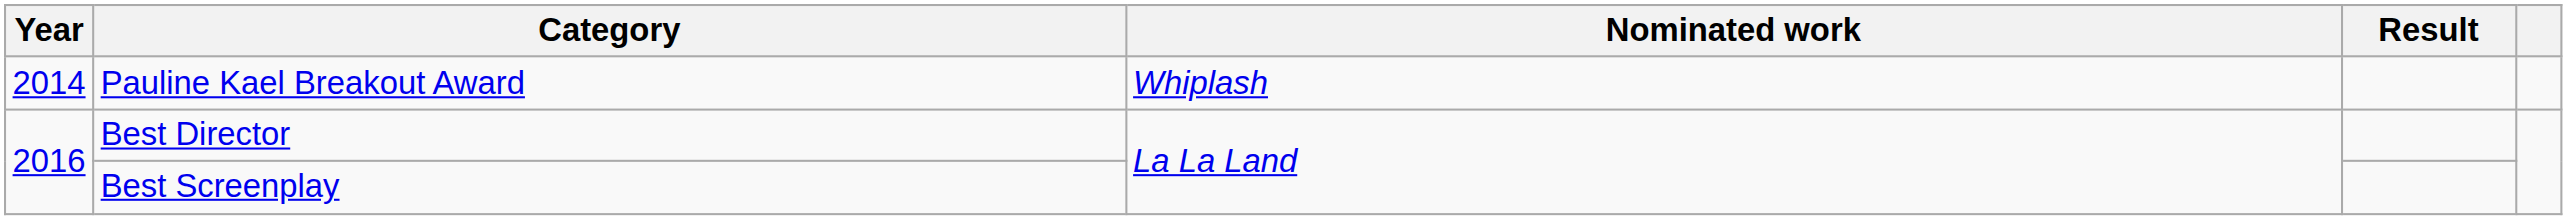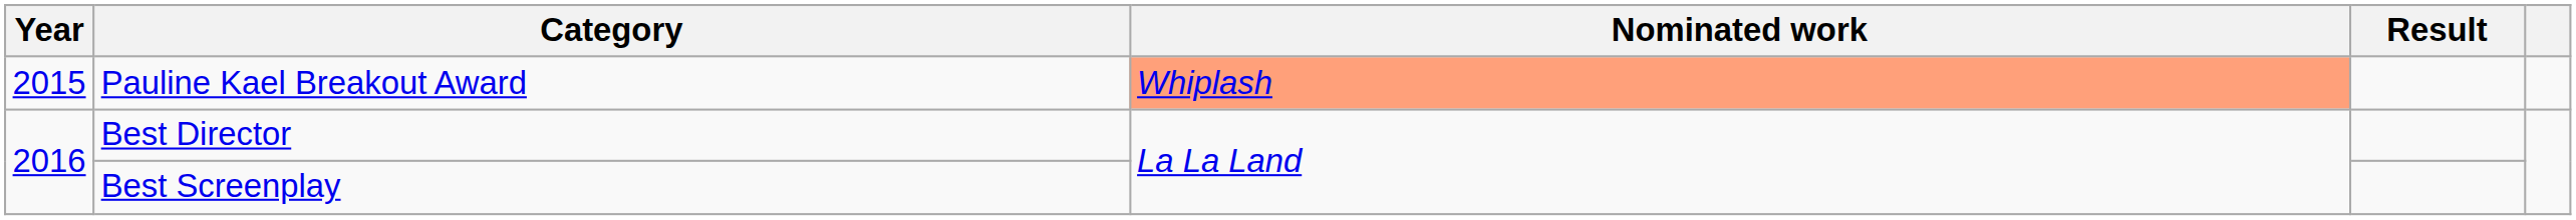Pauline Kael Breakout Award | Year: 2014 -> 2015
Pauline Kael Breakout Award | Nominated work: no background -> lightsalmon background
